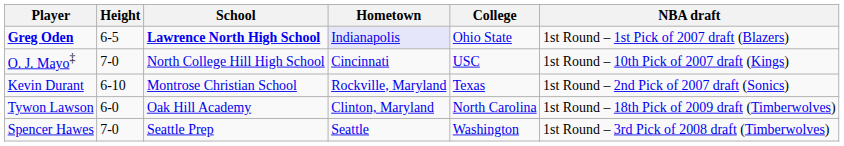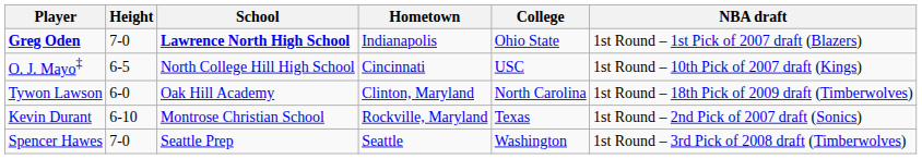Greg Oden | Height: 6-5 -> 7-0
Greg Oden | Hometown: lavender background -> no background
O. J. Mayo‡ | Height: 7-0 -> 6-5
rows swapped: Kevin Durant <-> Tywon Lawson
